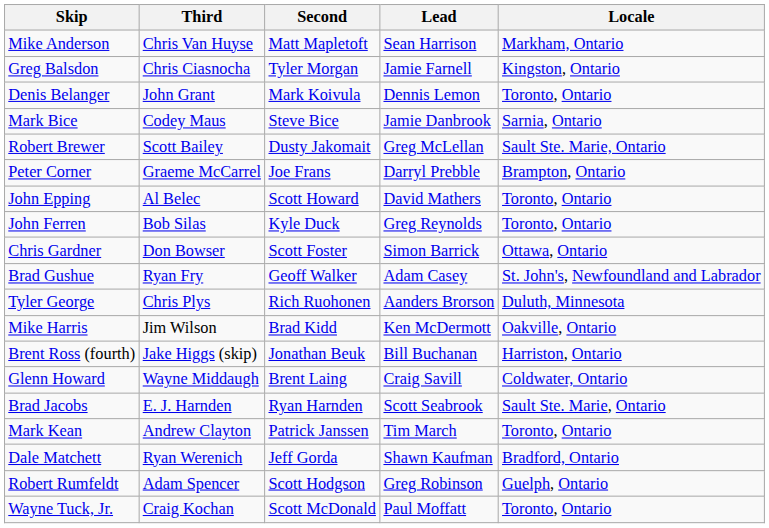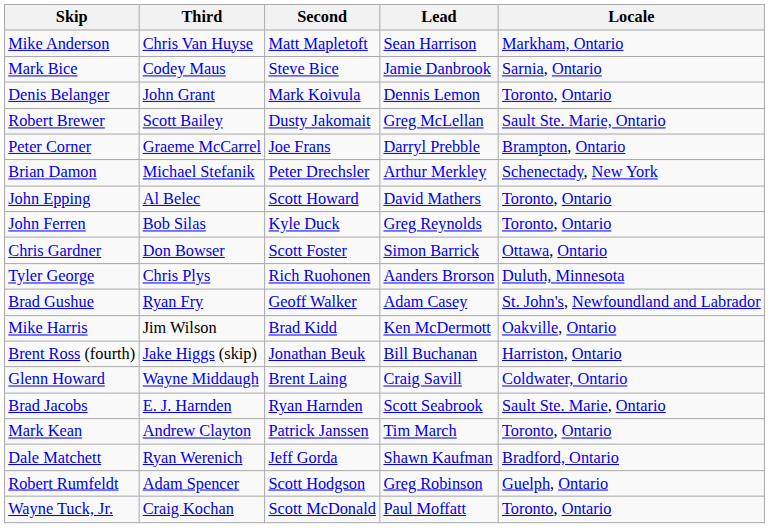- row: Greg Balsdon | Chris Ciasnocha | Tyler Morgan | Jamie Farnell | Kingston, Ontario
rows swapped: Denis Belanger <-> Mark Bice
+ row: Brian Damon | Michael Stefanik | Peter Drechsler | Arthur Merkley | Schenectady, New York
rows swapped: Tyler George <-> Brad Gushue
